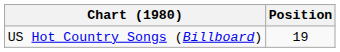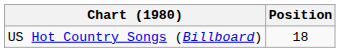US Hot Country Songs (Billboard) | Position: 19 -> 18
